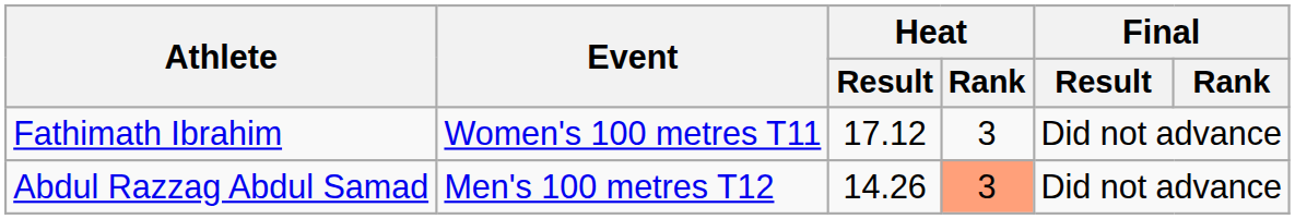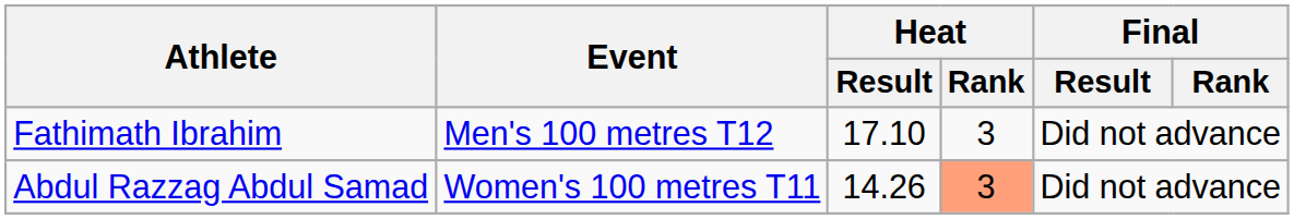Fathimath Ibrahim | Event: Women's 100 metres T11 -> Men's 100 metres T12
Fathimath Ibrahim | Heat / Result: 17.12 -> 17.10
Abdul Razzag Abdul Samad | Event: Men's 100 metres T12 -> Women's 100 metres T11
